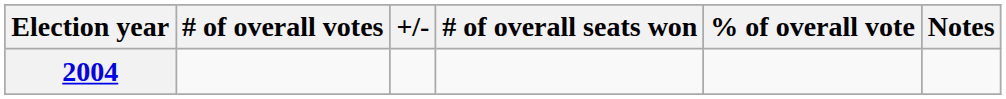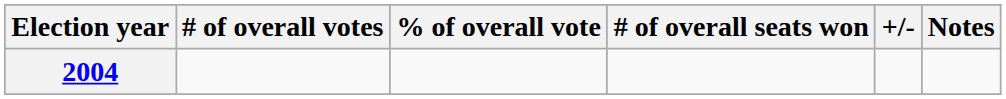columns swapped: % of overall vote <-> +/-
